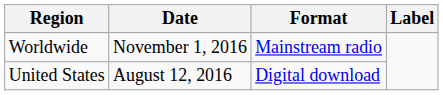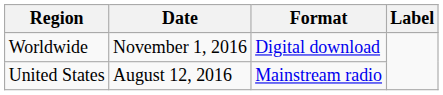Worldwide | Format: Mainstream radio -> Digital download
United States | Format: Digital download -> Mainstream radio
